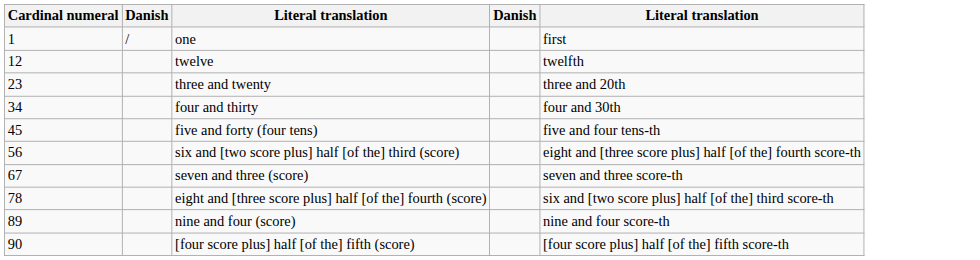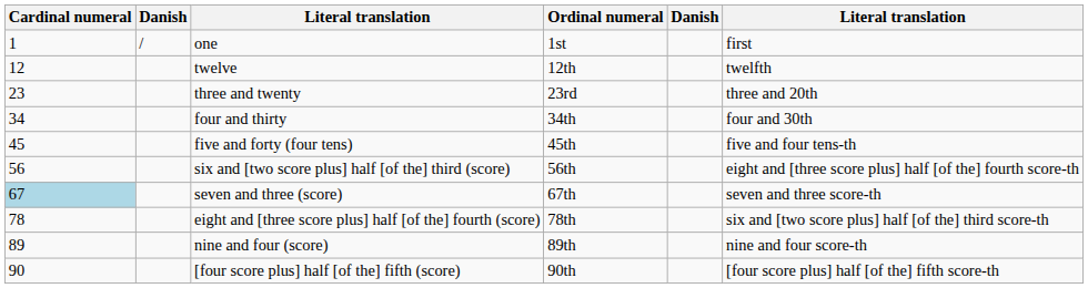+ column: Ordinal numeral | 1st | 12th | 23rd | 34th | 45th | 56th | 67th | 78th | 89th | 90th
seven and three (score) | Cardinal numeral: no background -> lightblue background
